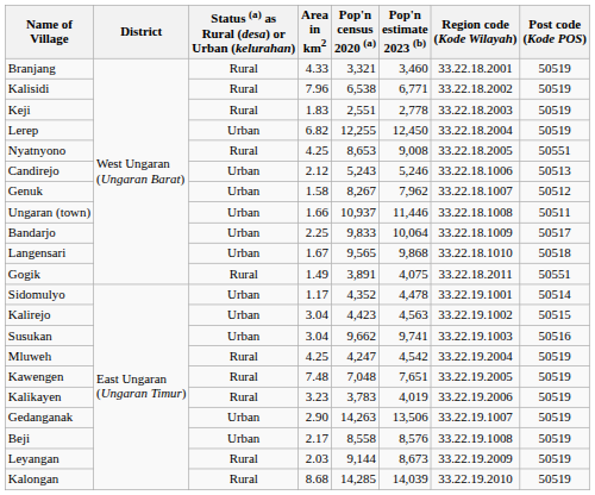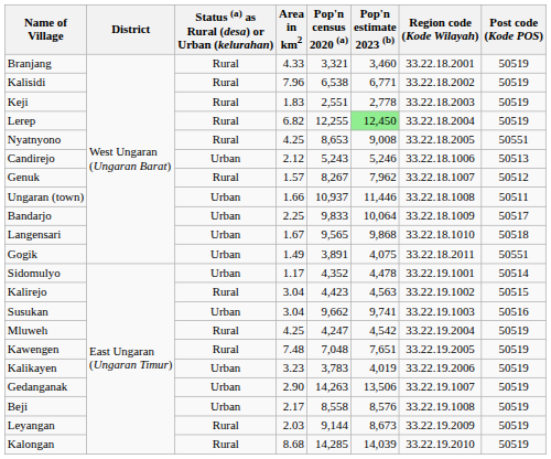Lerep | Status (a) as Rural (desa) or Urban (kelurahan): Urban -> Rural
Lerep | Pop'n estimate 2023 (b): no background -> lightgreen background
Genuk | Status (a) as Rural (desa) or Urban (kelurahan): Urban -> Rural
Genuk | Area in km2: 1.58 -> 1.57
Gogik | Status (a) as Rural (desa) or Urban (kelurahan): Rural -> Urban
Kalirejo | Status (a) as Rural (desa) or Urban (kelurahan): Urban -> Rural
Kalikayen | Status (a) as Rural (desa) or Urban (kelurahan): Rural -> Urban
